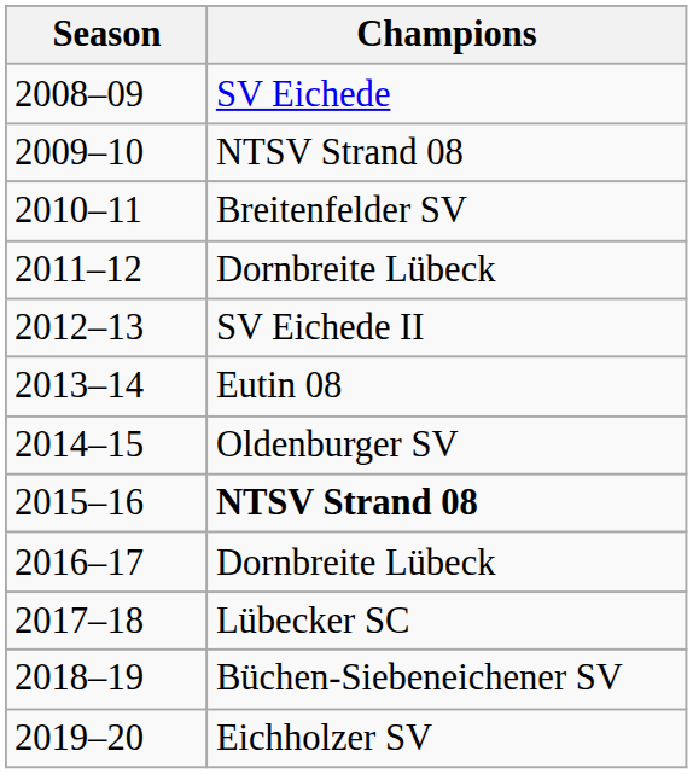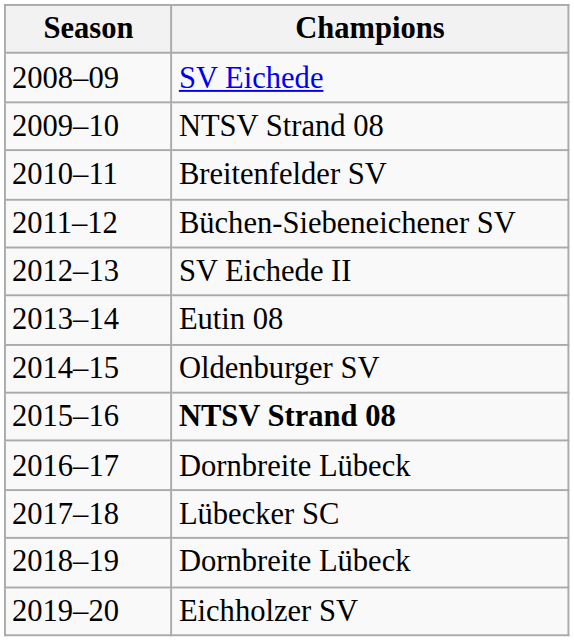2011–12 | Champions: Dornbreite Lübeck -> Büchen-Siebeneichener SV
2018–19 | Champions: Büchen-Siebeneichener SV -> Dornbreite Lübeck
